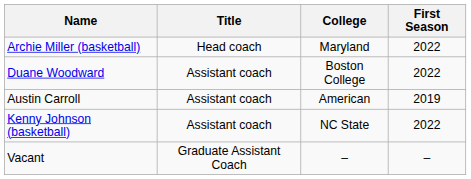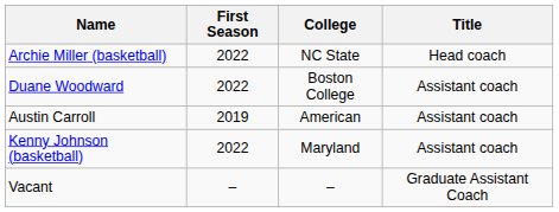columns swapped: Title <-> First Season
Archie Miller (basketball) | College: Maryland -> NC State
Kenny Johnson (basketball) | College: NC State -> Maryland
